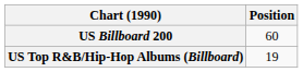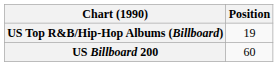rows swapped: US Billboard 200 <-> US Top R&B/Hip-Hop Albums (Billboard)
